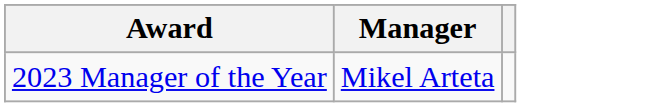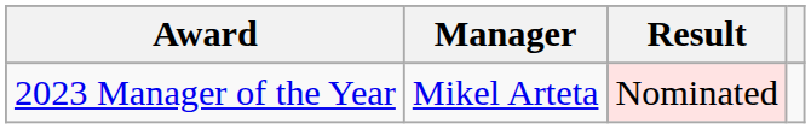+ column: Result | Nominated
